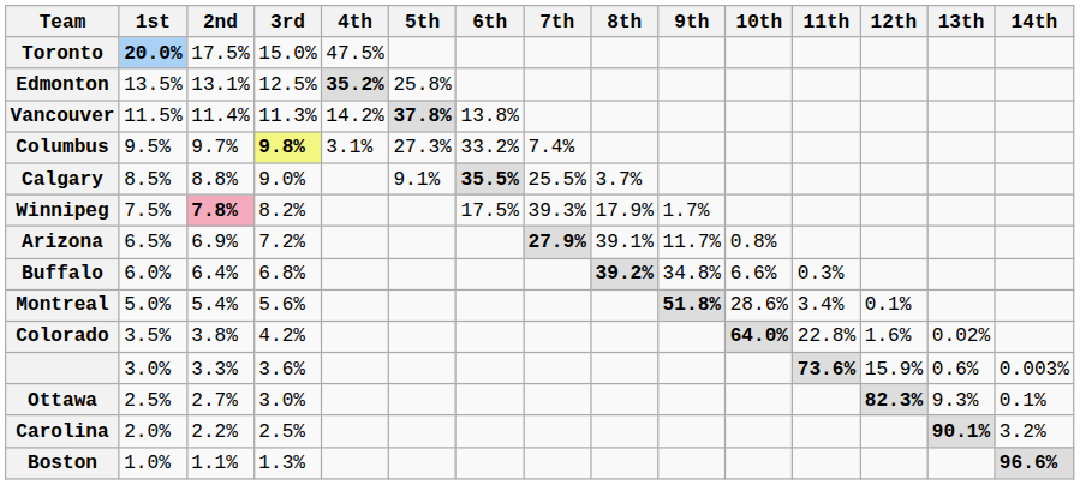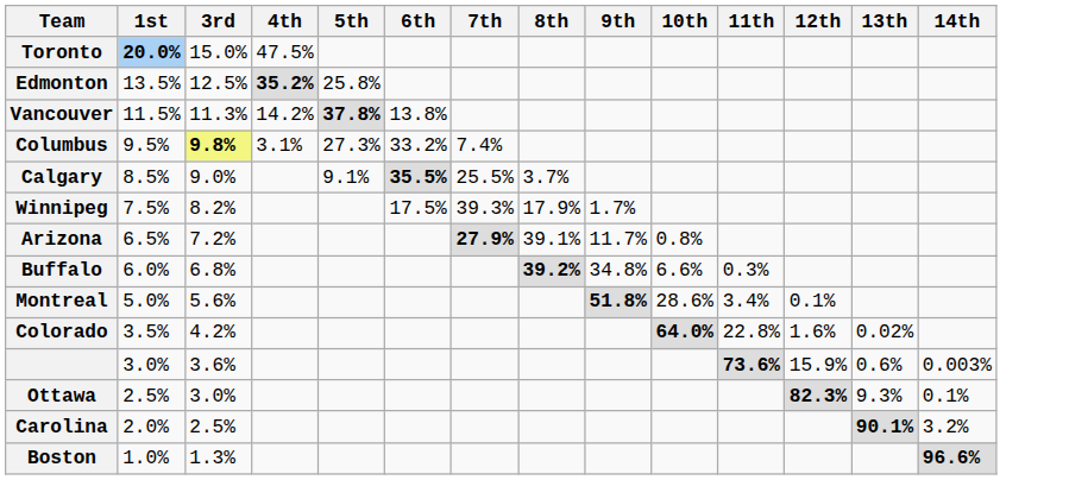- column: 2nd | 17.5% | 13.1% | 11.4% | 9.7% | 8.8% | 7.8% | 6.9% | 6.4% | 5.4% | 3.8% | 3.3% | 2.7% | 2.2% | 1.1%
